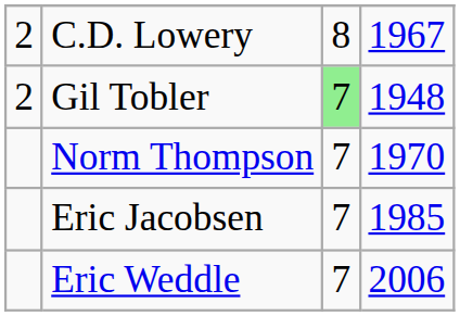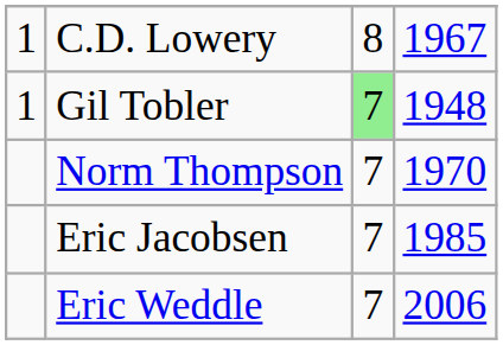C.D. Lowery | column 1: 2 -> 1
Gil Tobler | column 1: 2 -> 1
